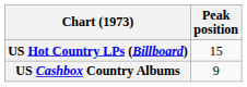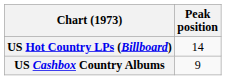US Hot Country LPs (Billboard) | Peak position: 15 -> 14
